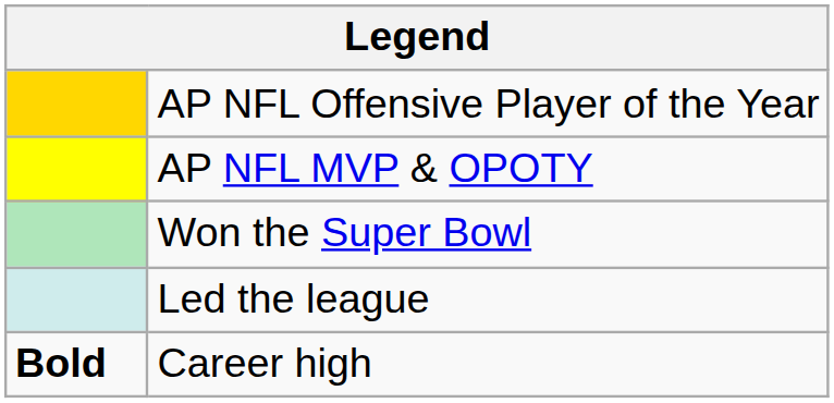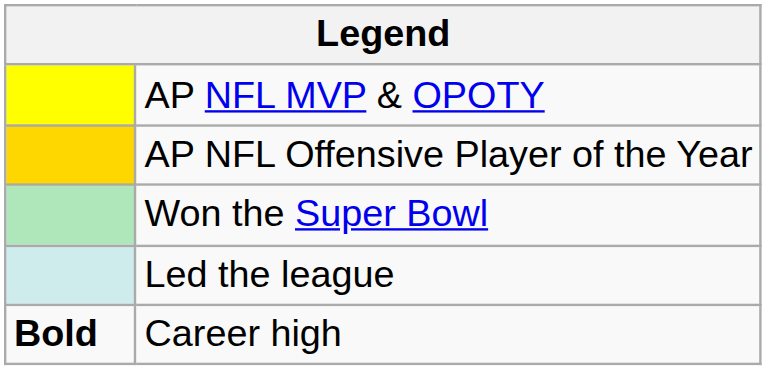rows swapped: AP NFL MVP & OPOTY <-> AP NFL Offensive Player of the Year
